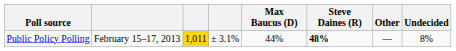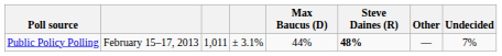Public Policy Polling | column 3: gold background -> no background
Public Policy Polling | Undecided: 8% -> 7%
